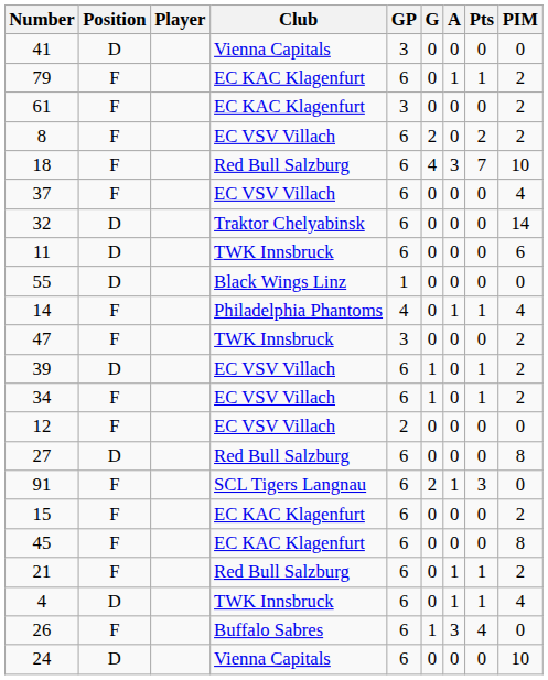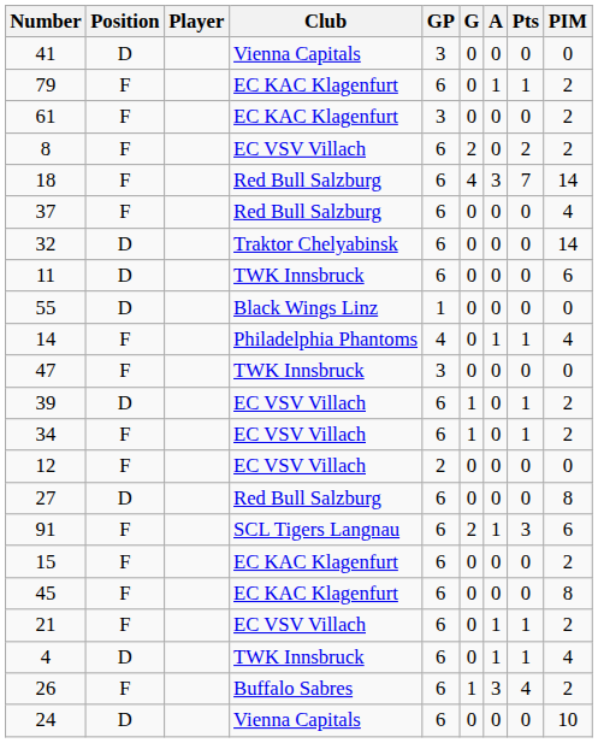18 | PIM: 10 -> 14
37 | Club: EC VSV Villach -> Red Bull Salzburg
47 | PIM: 2 -> 0
91 | PIM: 0 -> 6
21 | Club: Red Bull Salzburg -> EC VSV Villach
26 | PIM: 0 -> 2
